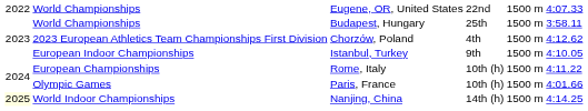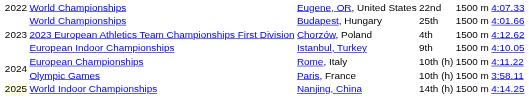World Championships / Budapest, Hungary | column 6: 3:58.11 -> 4:01.66
Olympic Games | column 6: 4:01.66 -> 3:58.11
